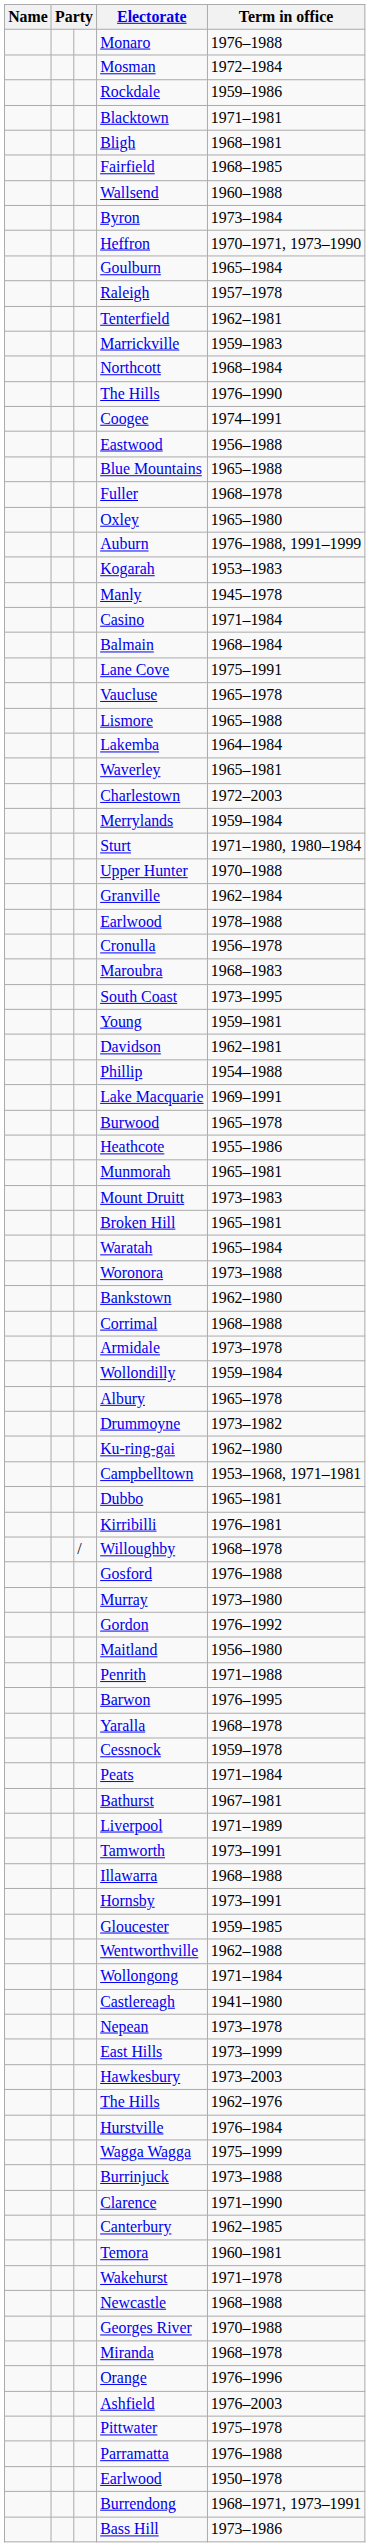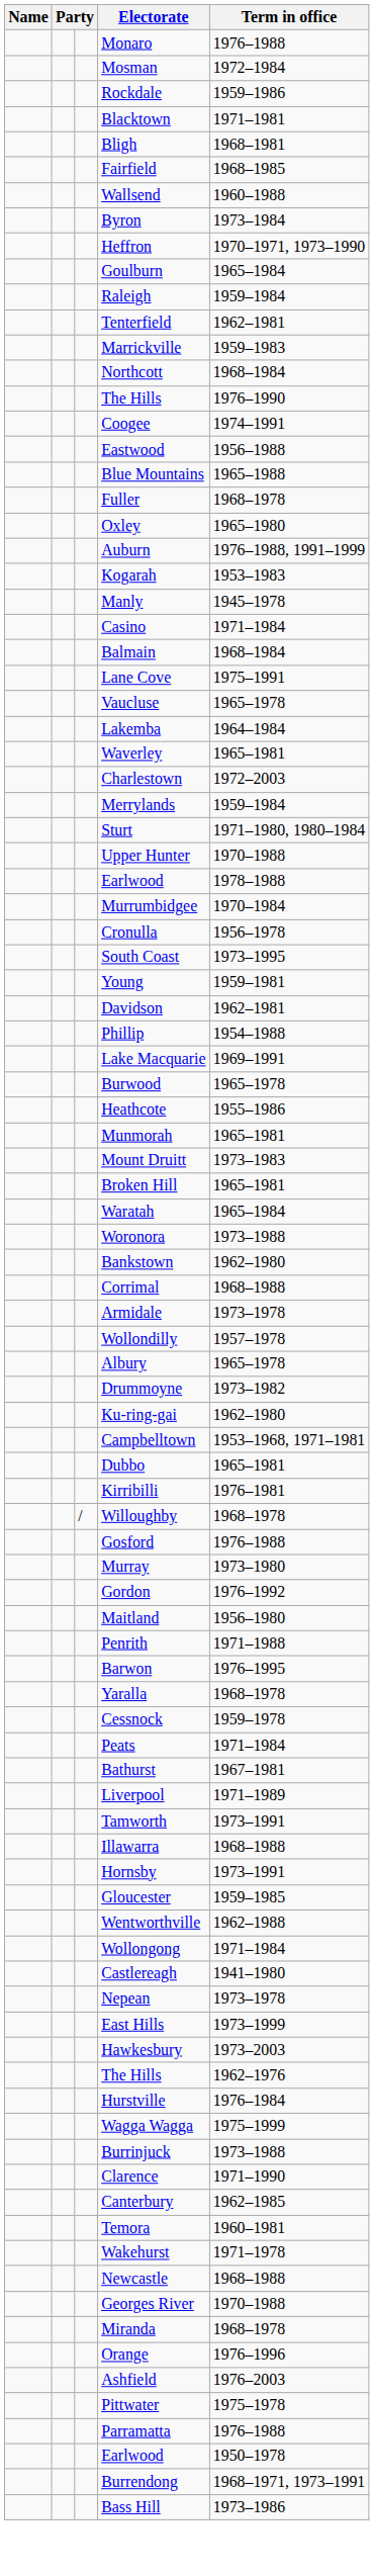Raleigh | Term in office: 1957–1978 -> 1959–1984
- row: Lismore | 1965–1988
- row: Granville | 1962–1984
+ row: Murrumbidgee | 1970–1984
- row: Maroubra | 1968–1983
Wollondilly | Term in office: 1959–1984 -> 1957–1978
